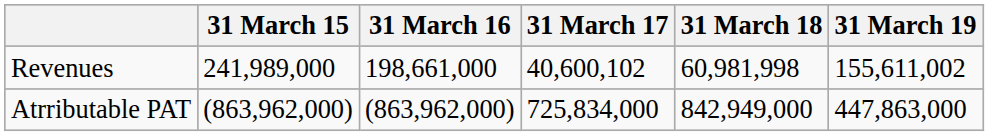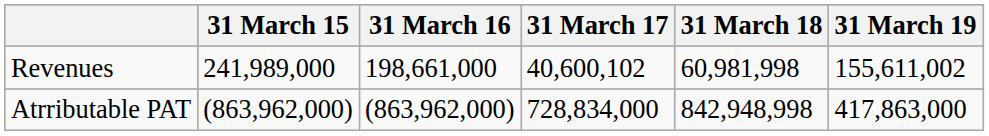Atrributable PAT | 31 March 17: 725,834,000 -> 728,834,000
Atrributable PAT | 31 March 18: 842,949,000 -> 842,948,998
Atrributable PAT | 31 March 19: 447,863,000 -> 417,863,000
